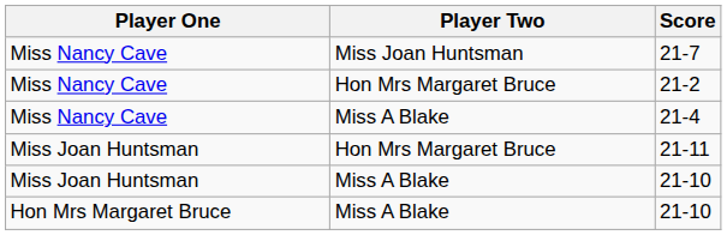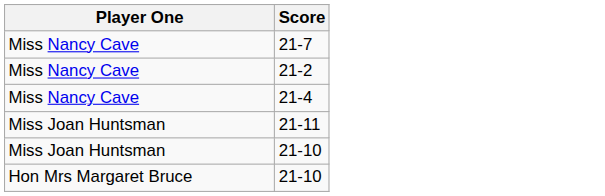- column: Player Two | Miss Joan Huntsman | Hon Mrs Margaret Bruce | Miss A Blake | Hon Mrs Margaret Bruce | Miss A Blake | Miss A Blake
